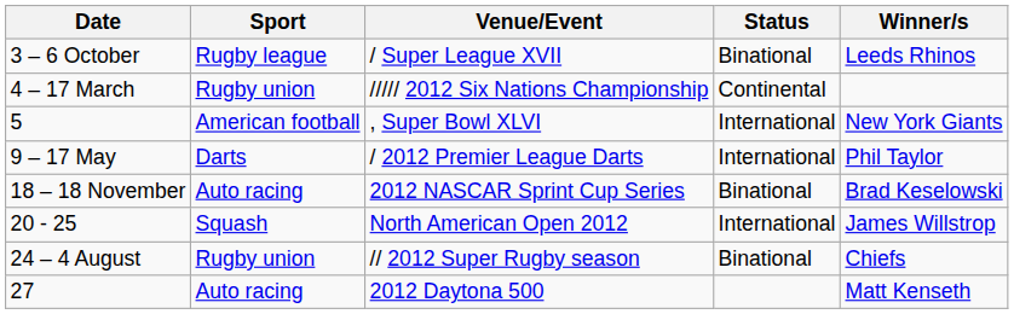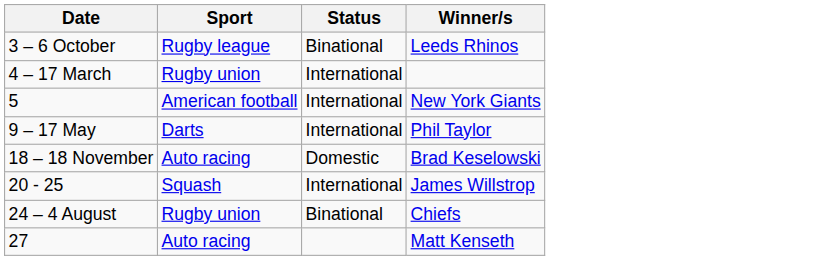- column: Venue/Event | / Super League XVII | ///// 2012 Six Nations Championship | , Super Bowl XLVI | / 2012 Premier League Darts | 2012 NASCAR Sprint Cup Series | North American Open 2012 | // 2012 Super Rugby season | 2012 Daytona 500
4 – 17 March | Status: Continental -> International
18 – 18 November | Status: Binational -> Domestic
